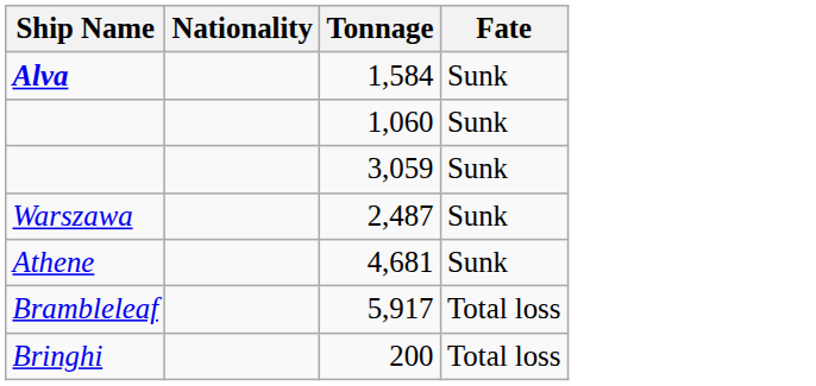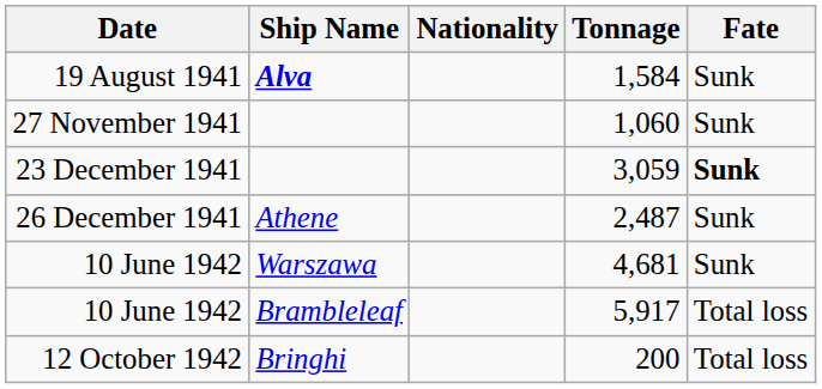+ column: Date | 19 August 1941 | 27 November 1941 | 23 December 1941 | 26 December 1941 | 10 June 1942 | 10 June 1942 | 12 October 1942
3,059 | Fate: normal -> bold
2,487 | Ship Name: Warszawa -> Athene
4,681 | Ship Name: Athene -> Warszawa
